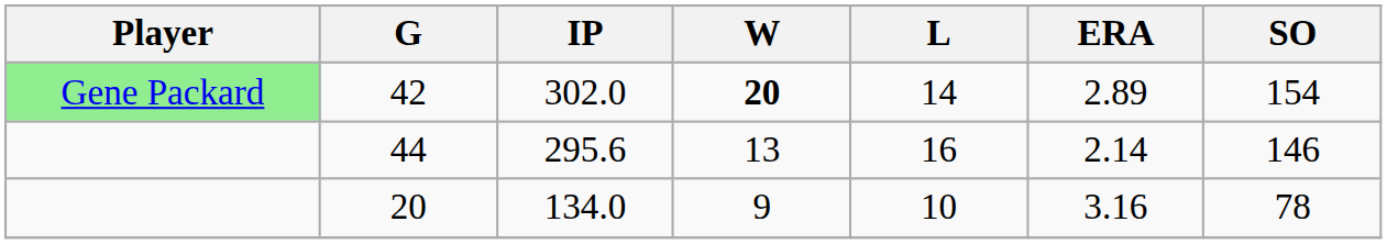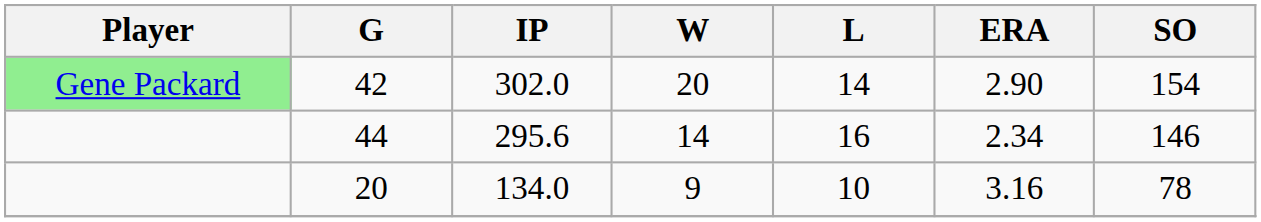42 | W: bold -> normal
42 | ERA: 2.89 -> 2.90
44 | W: 13 -> 14
44 | ERA: 2.14 -> 2.34
